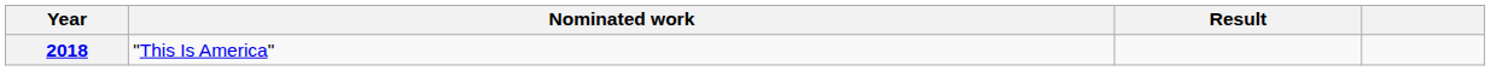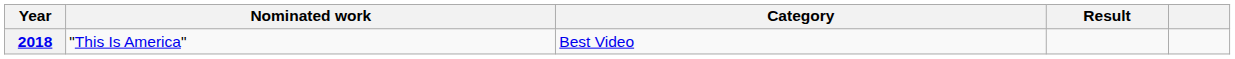+ column: Category | Best Video
